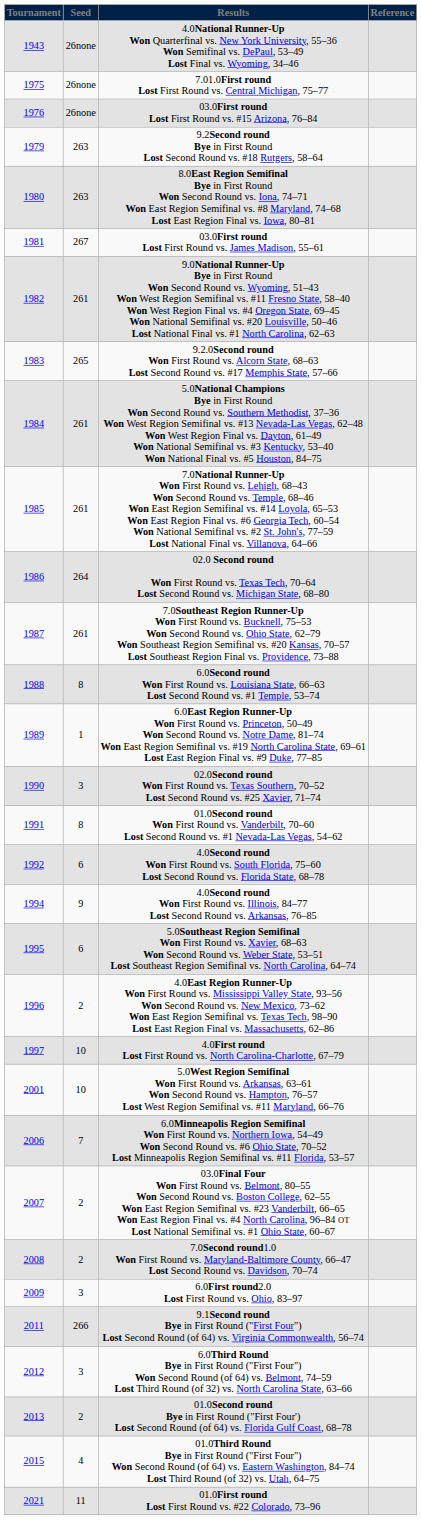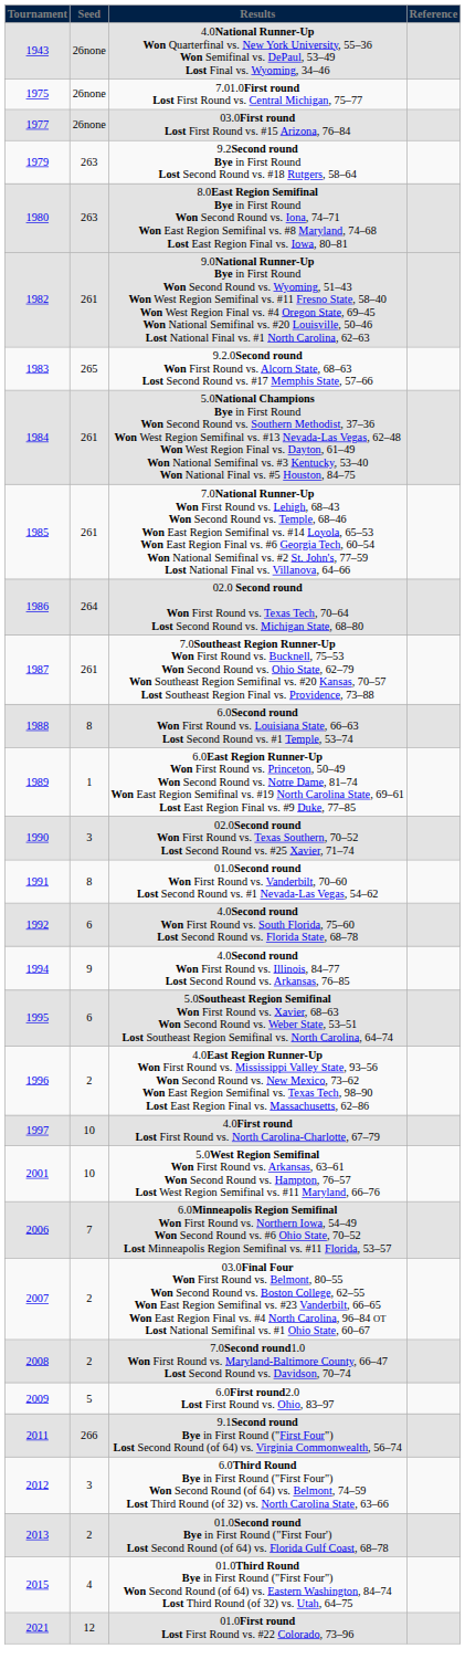03.0First round Lost First Round vs. #15 Arizona, 76–84 | Tournament: 1976 -> 1977
- row: 1981 | 267 | 03.0First round Lost First Round vs. James Madison, 55–61
6.0First round2.0 Lost First Round vs. Ohio, 83–97 | Seed: 3 -> 5
01.0First round Lost First Round vs. #22 Colorado, 73–96 | Seed: 11 -> 12
